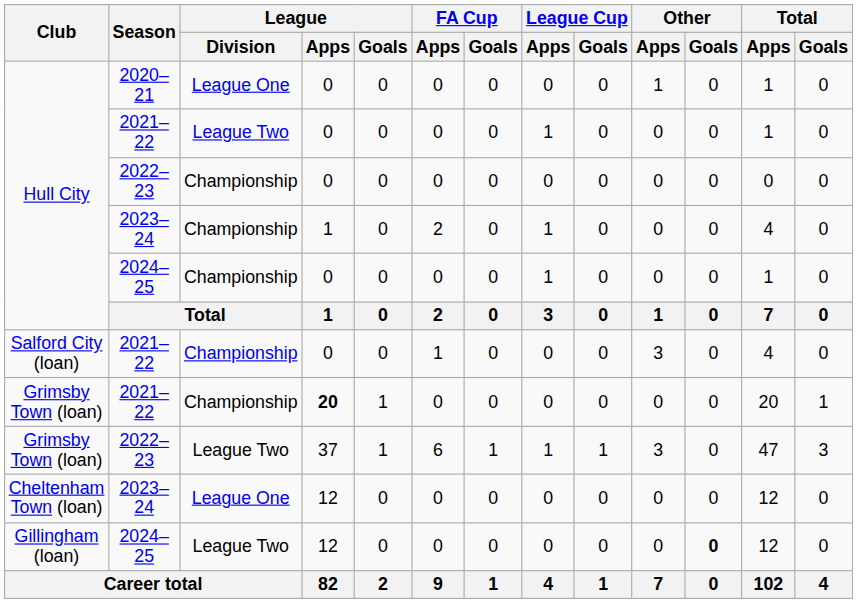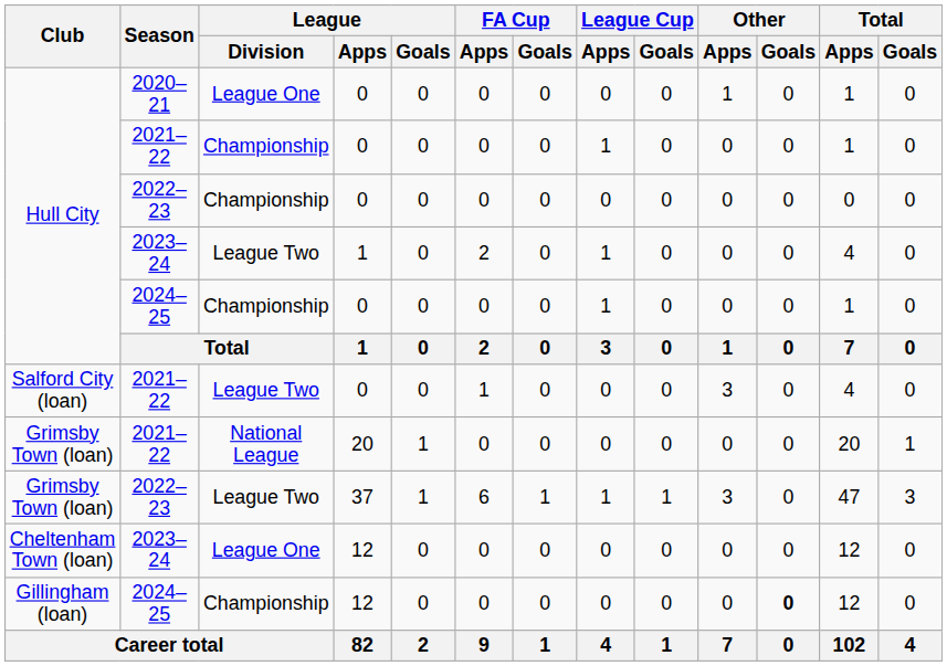Hull City / 2021–22 | League / Division: League Two -> Championship
Hull City / 2023–24 | League / Division: Championship -> League Two
Salford City (loan) | League / Division: Championship -> League Two
Grimsby Town (loan) / 2021–22 | League / Division: Championship -> National League
Grimsby Town (loan) / 2021–22 | League / Apps: bold -> normal
Gillingham (loan) | League / Division: League Two -> Championship
